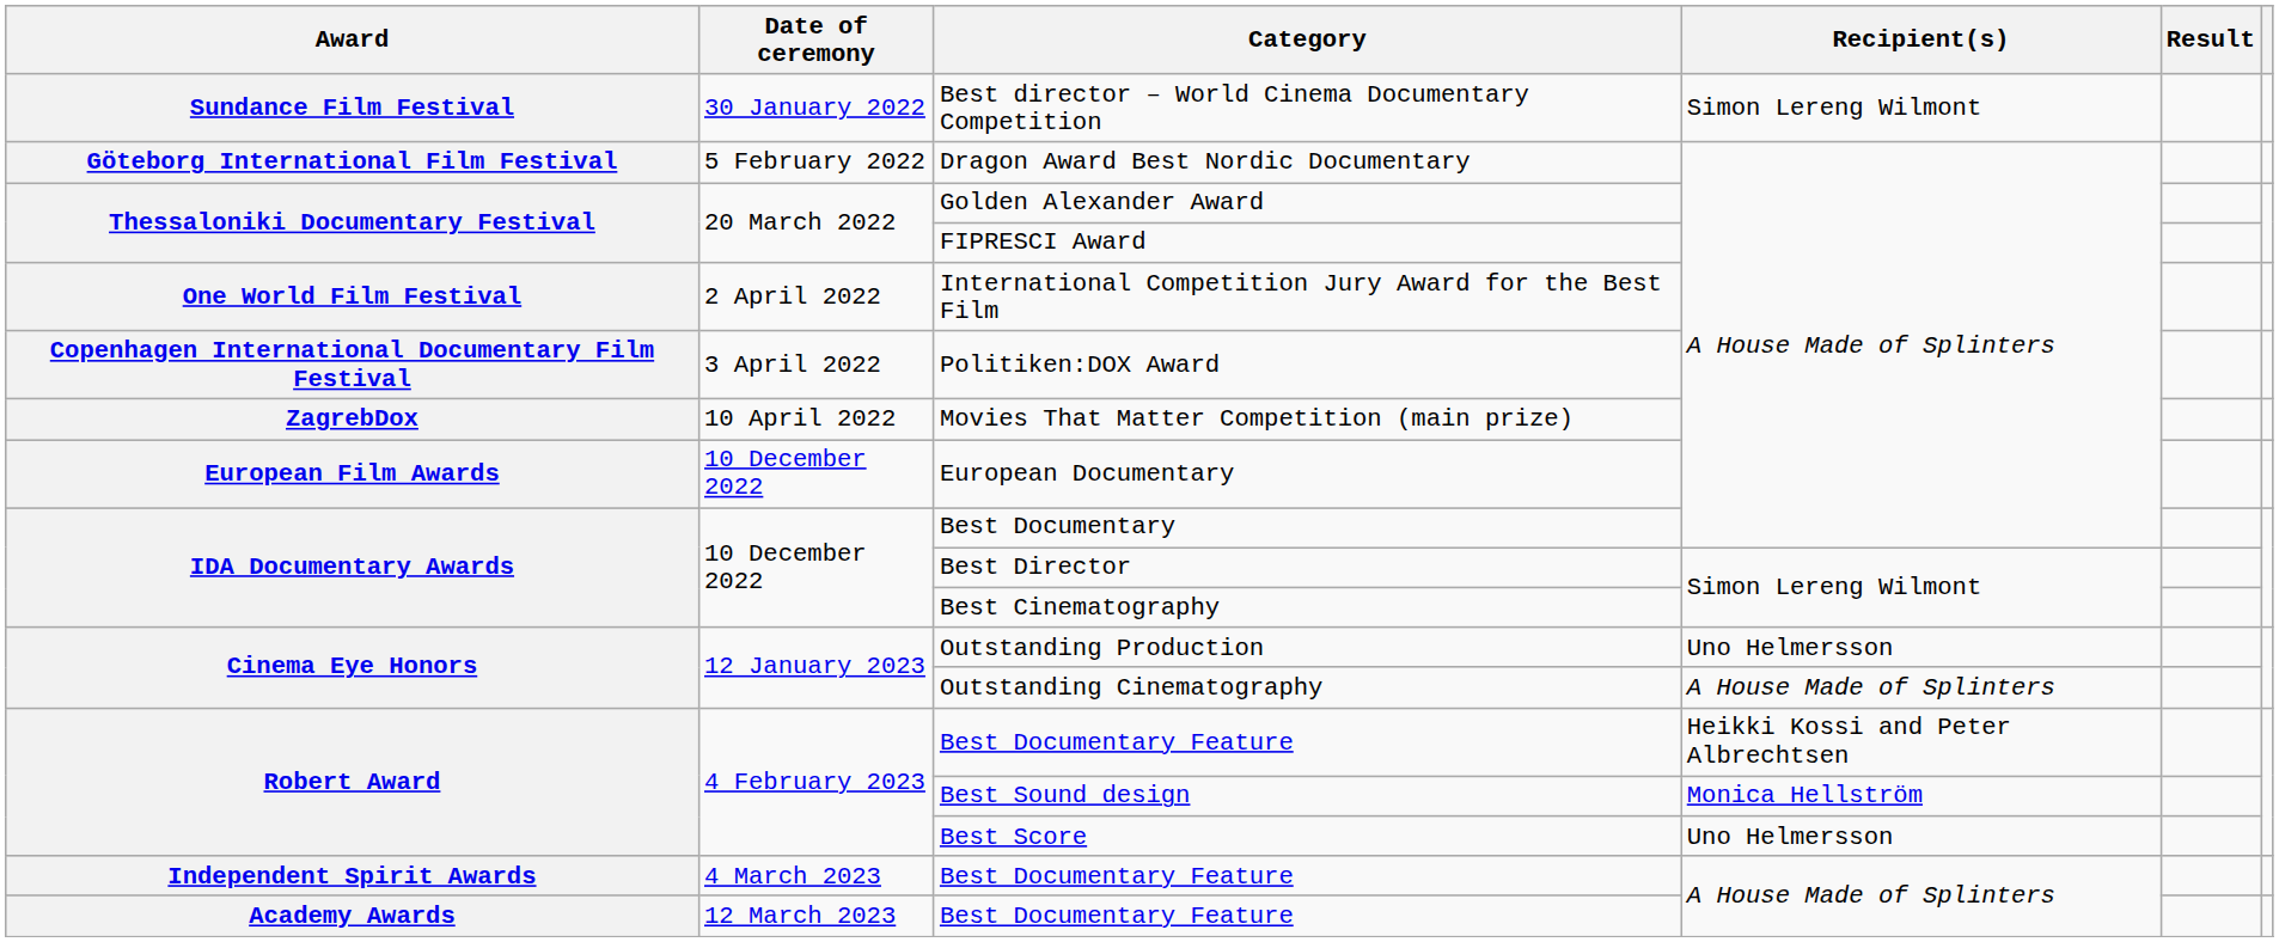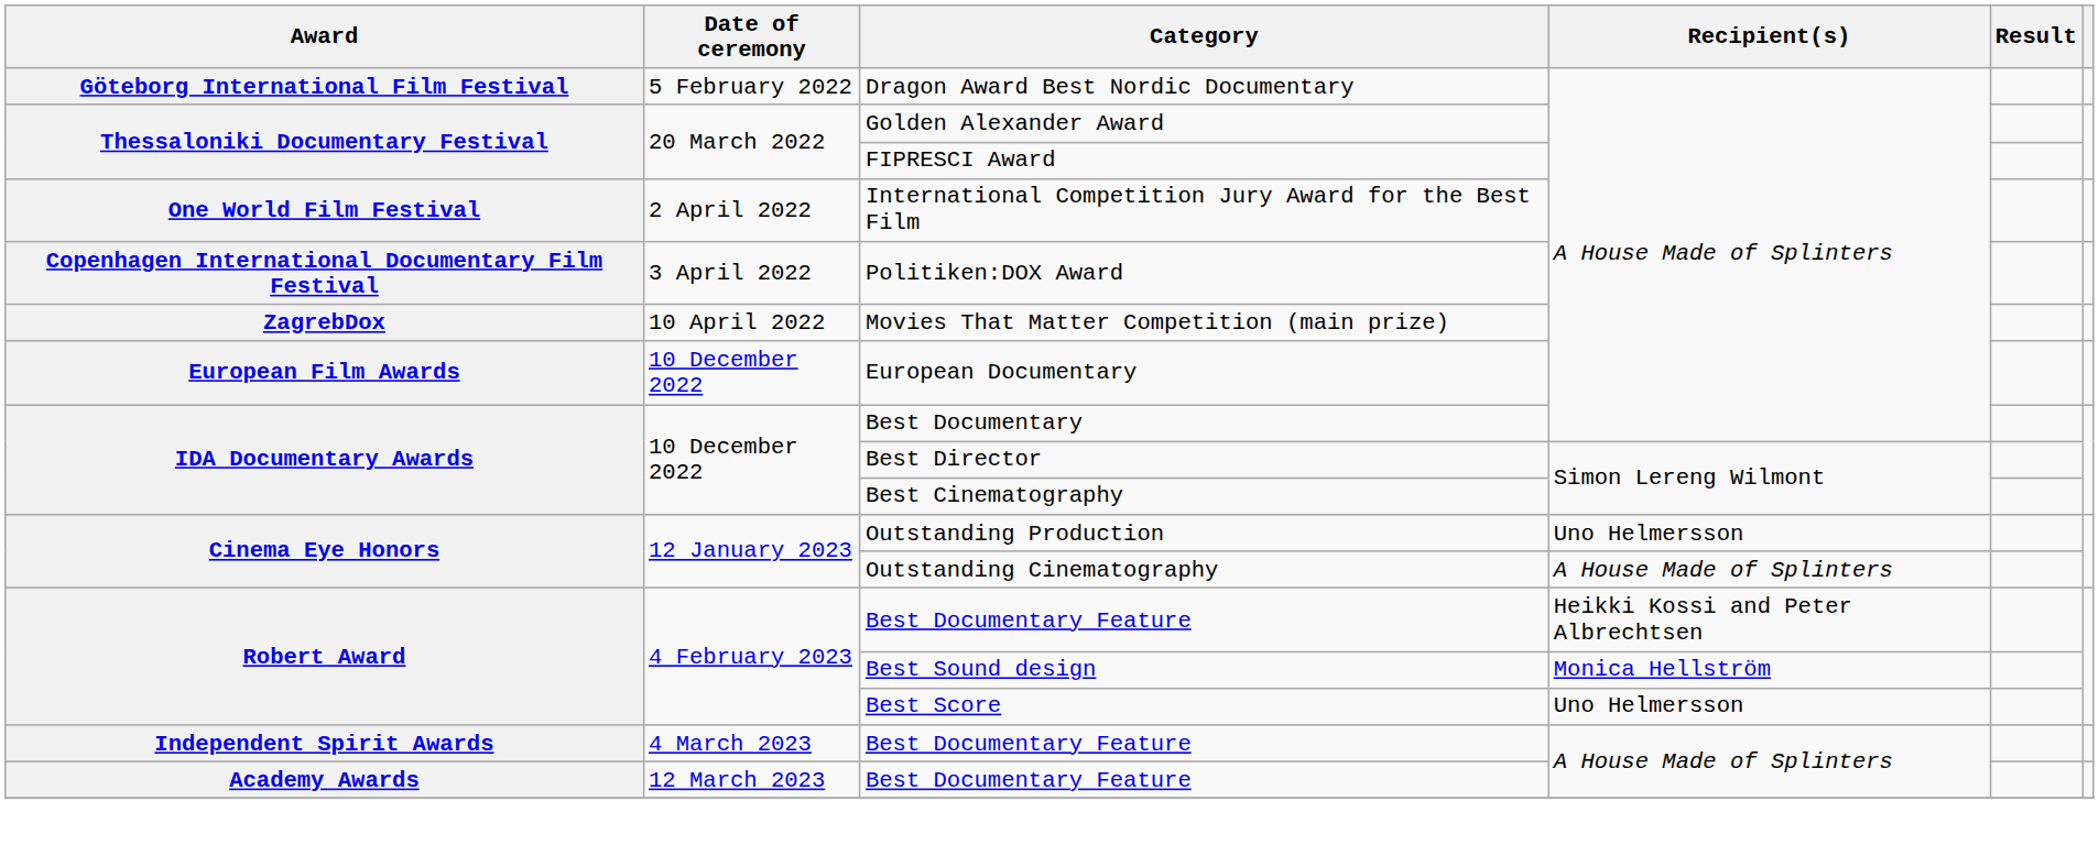- row: Sundance Film Festival | 30 January 2022 | Best director – World Cinema Documentary Competition | Simon Lereng Wilmont
